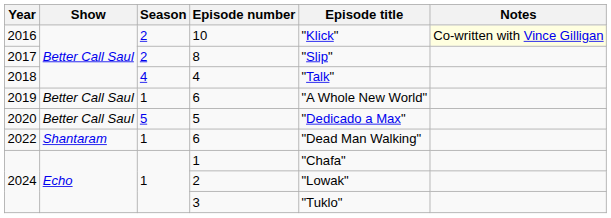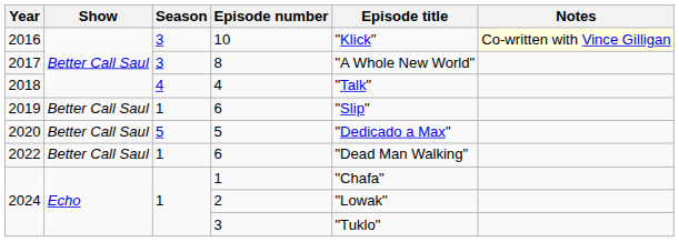10 | Season: 2 -> 3
8 | Season: 2 -> 3
8 | Episode title: "Slip" -> "A Whole New World"
2019 / 6 | Episode title: "A Whole New World" -> "Slip"
2022 / 6 | Show: Shantaram -> Better Call Saul
